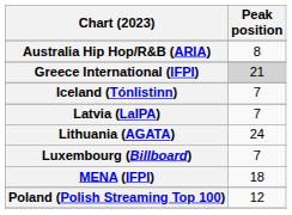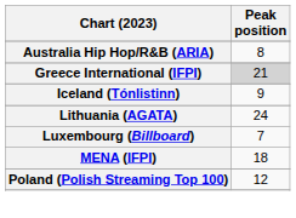Iceland (Tónlistinn) | Peak position: 7 -> 9
- row: Latvia (LaIPA) | 7
